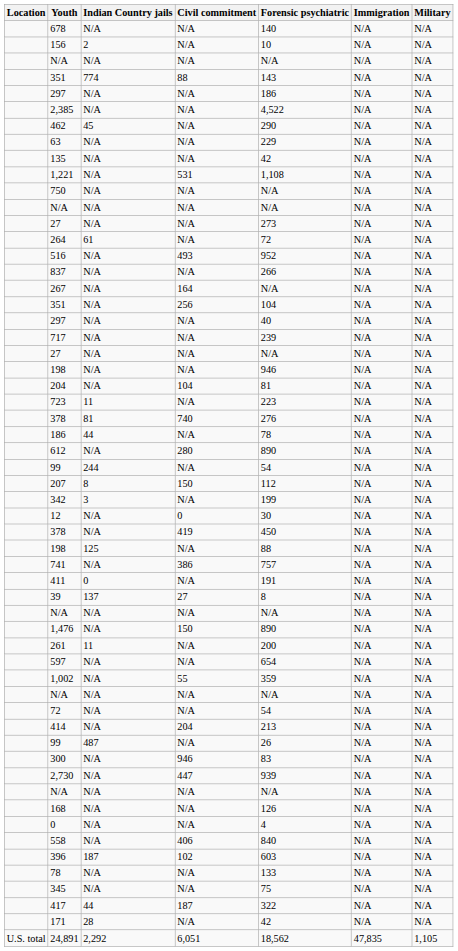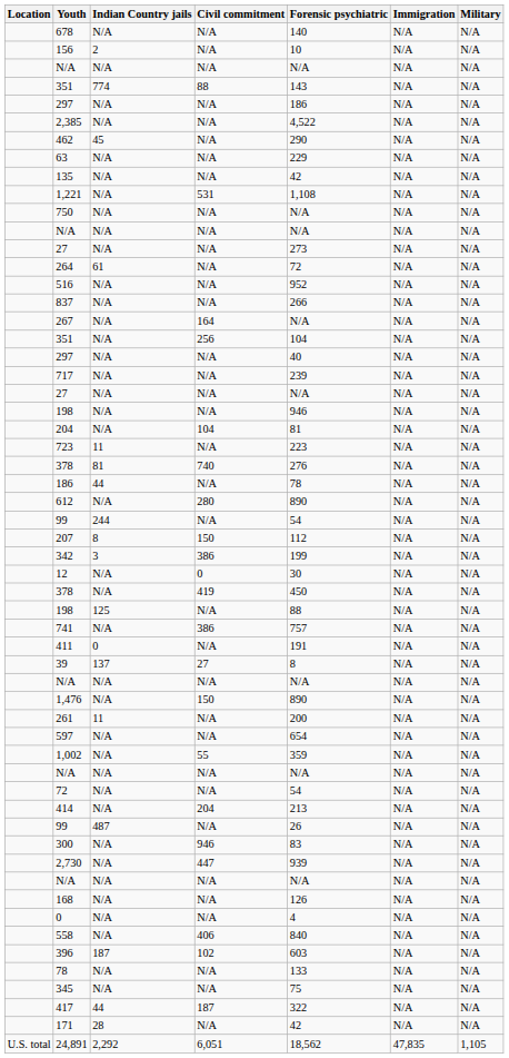516 | Civil commitment: 493 -> N/A
342 | Civil commitment: N/A -> 386
